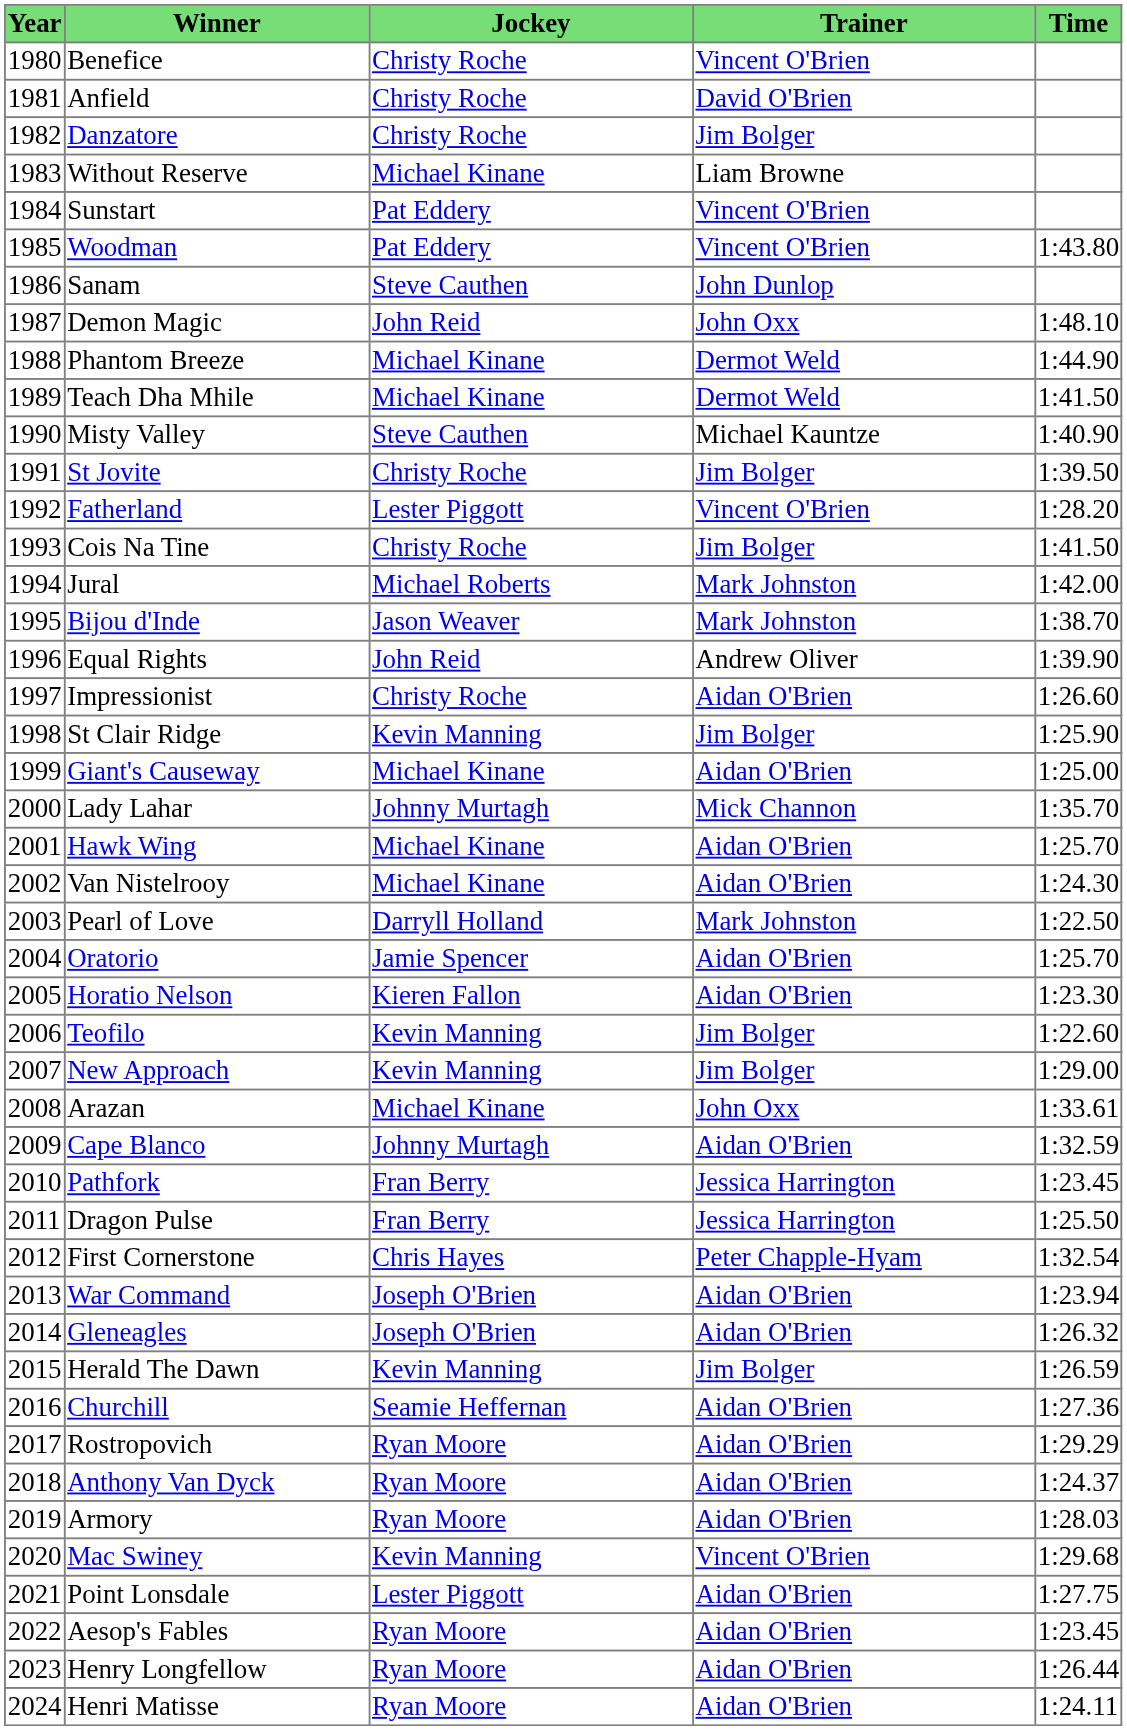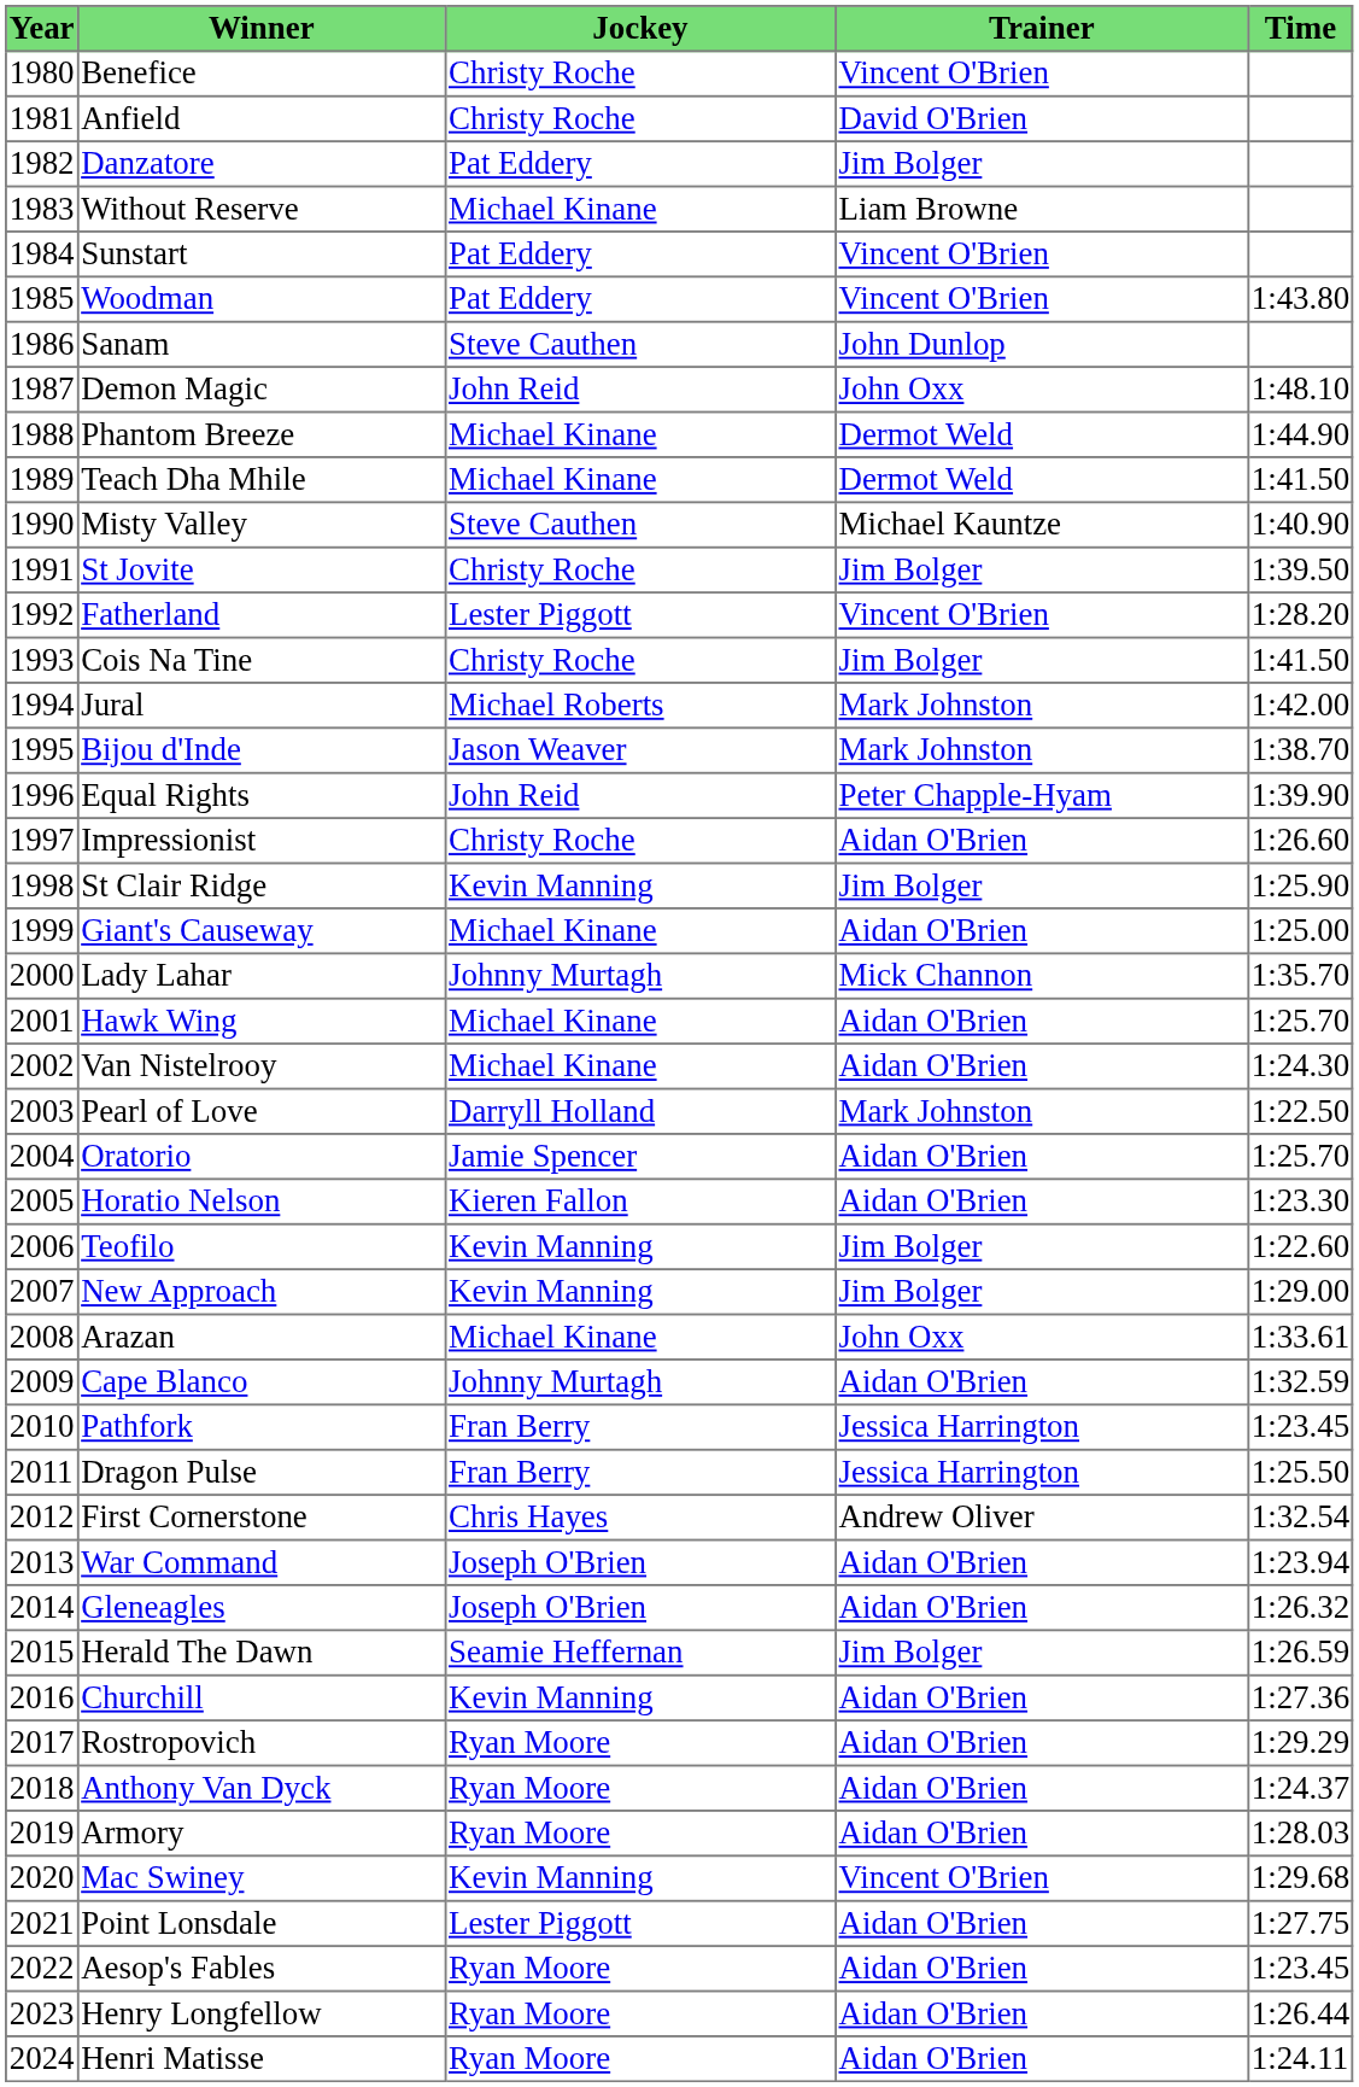Danzatore | Jockey: Christy Roche -> Pat Eddery
Equal Rights | Trainer: Andrew Oliver -> Peter Chapple-Hyam
First Cornerstone | Trainer: Peter Chapple-Hyam -> Andrew Oliver
Herald The Dawn | Jockey: Kevin Manning -> Seamie Heffernan
Churchill | Jockey: Seamie Heffernan -> Kevin Manning
